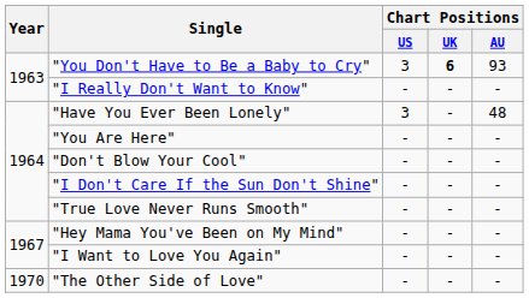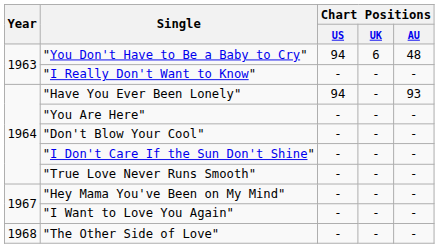"You Don't Have to Be a Baby to Cry" | Chart Positions / US: 3 -> 94
"You Don't Have to Be a Baby to Cry" | Chart Positions / UK: bold -> normal
"You Don't Have to Be a Baby to Cry" | Chart Positions / AU: 93 -> 48
"Have You Ever Been Lonely" | Chart Positions / US: 3 -> 94
"Have You Ever Been Lonely" | Chart Positions / AU: 48 -> 93
"The Other Side of Love" | Year: 1970 -> 1968
